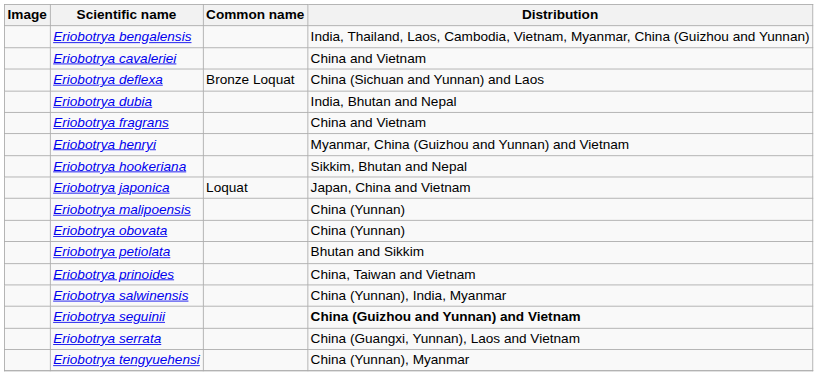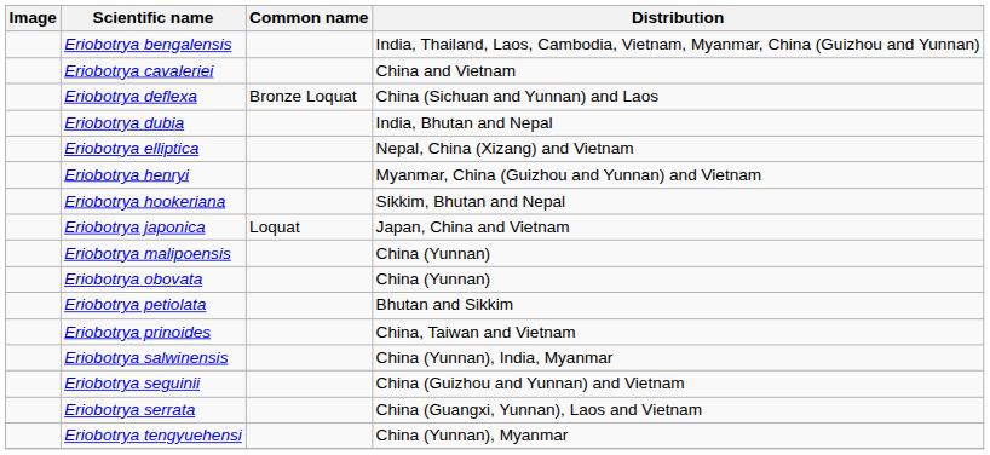+ row: Eriobotrya elliptica | Nepal, China (Xizang) and Vietnam
- row: Eriobotrya fragrans | China and Vietnam
Eriobotrya seguinii | Distribution: bold -> normal
